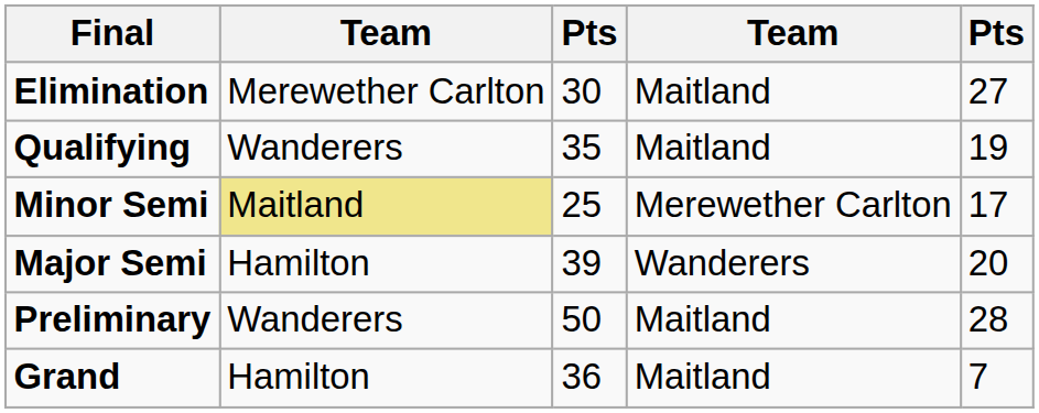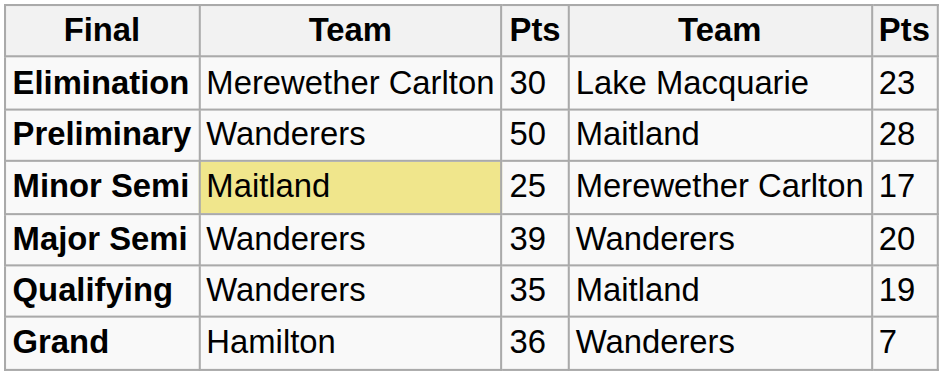Elimination | column 4: Maitland -> Lake Macquarie
Elimination | column 5: 27 -> 23
rows swapped: Qualifying <-> Preliminary
Major Semi | column 2: Hamilton -> Wanderers
Grand | column 4: Maitland -> Wanderers
